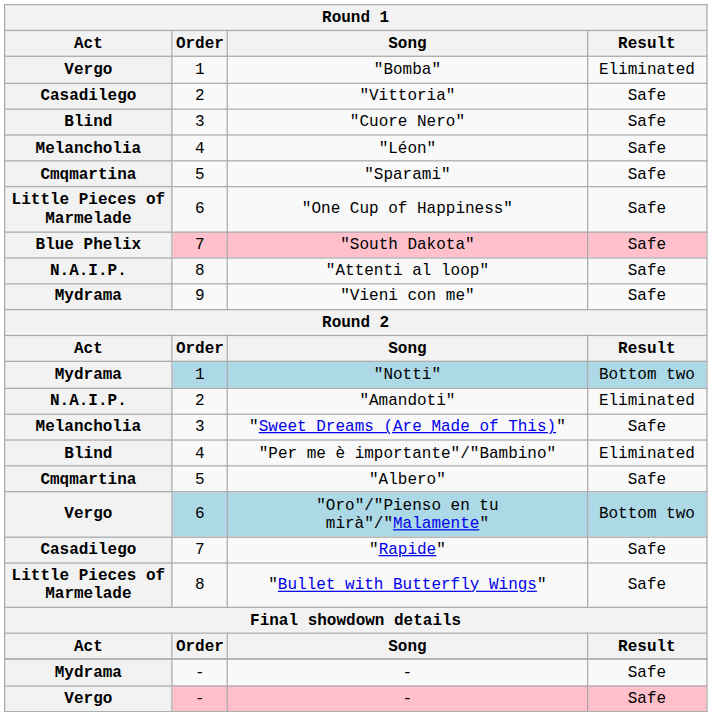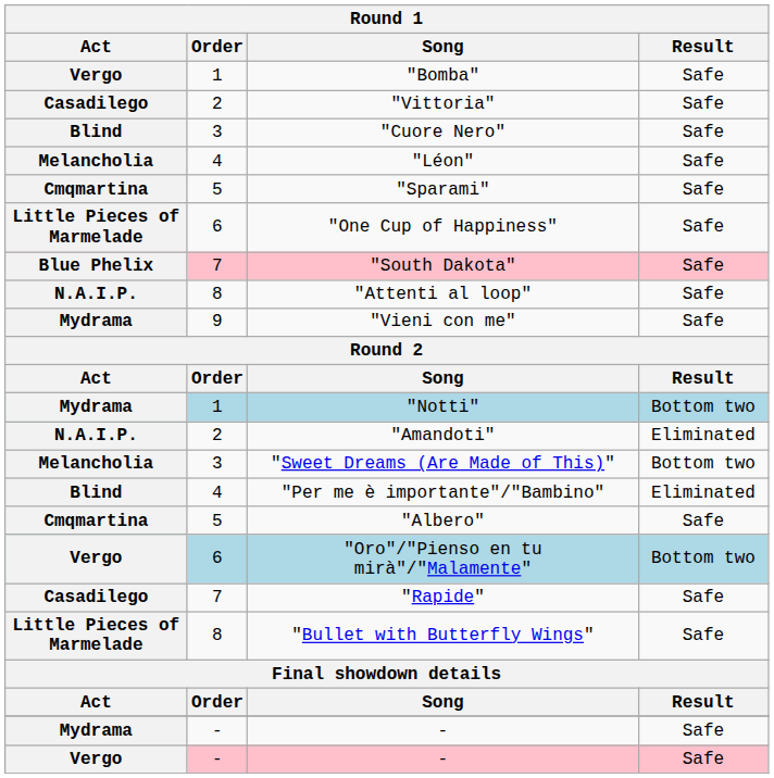"Bomba" | Result: Eliminated -> Safe
"Sweet Dreams (Are Made of This)" | Result: Safe -> Bottom two
